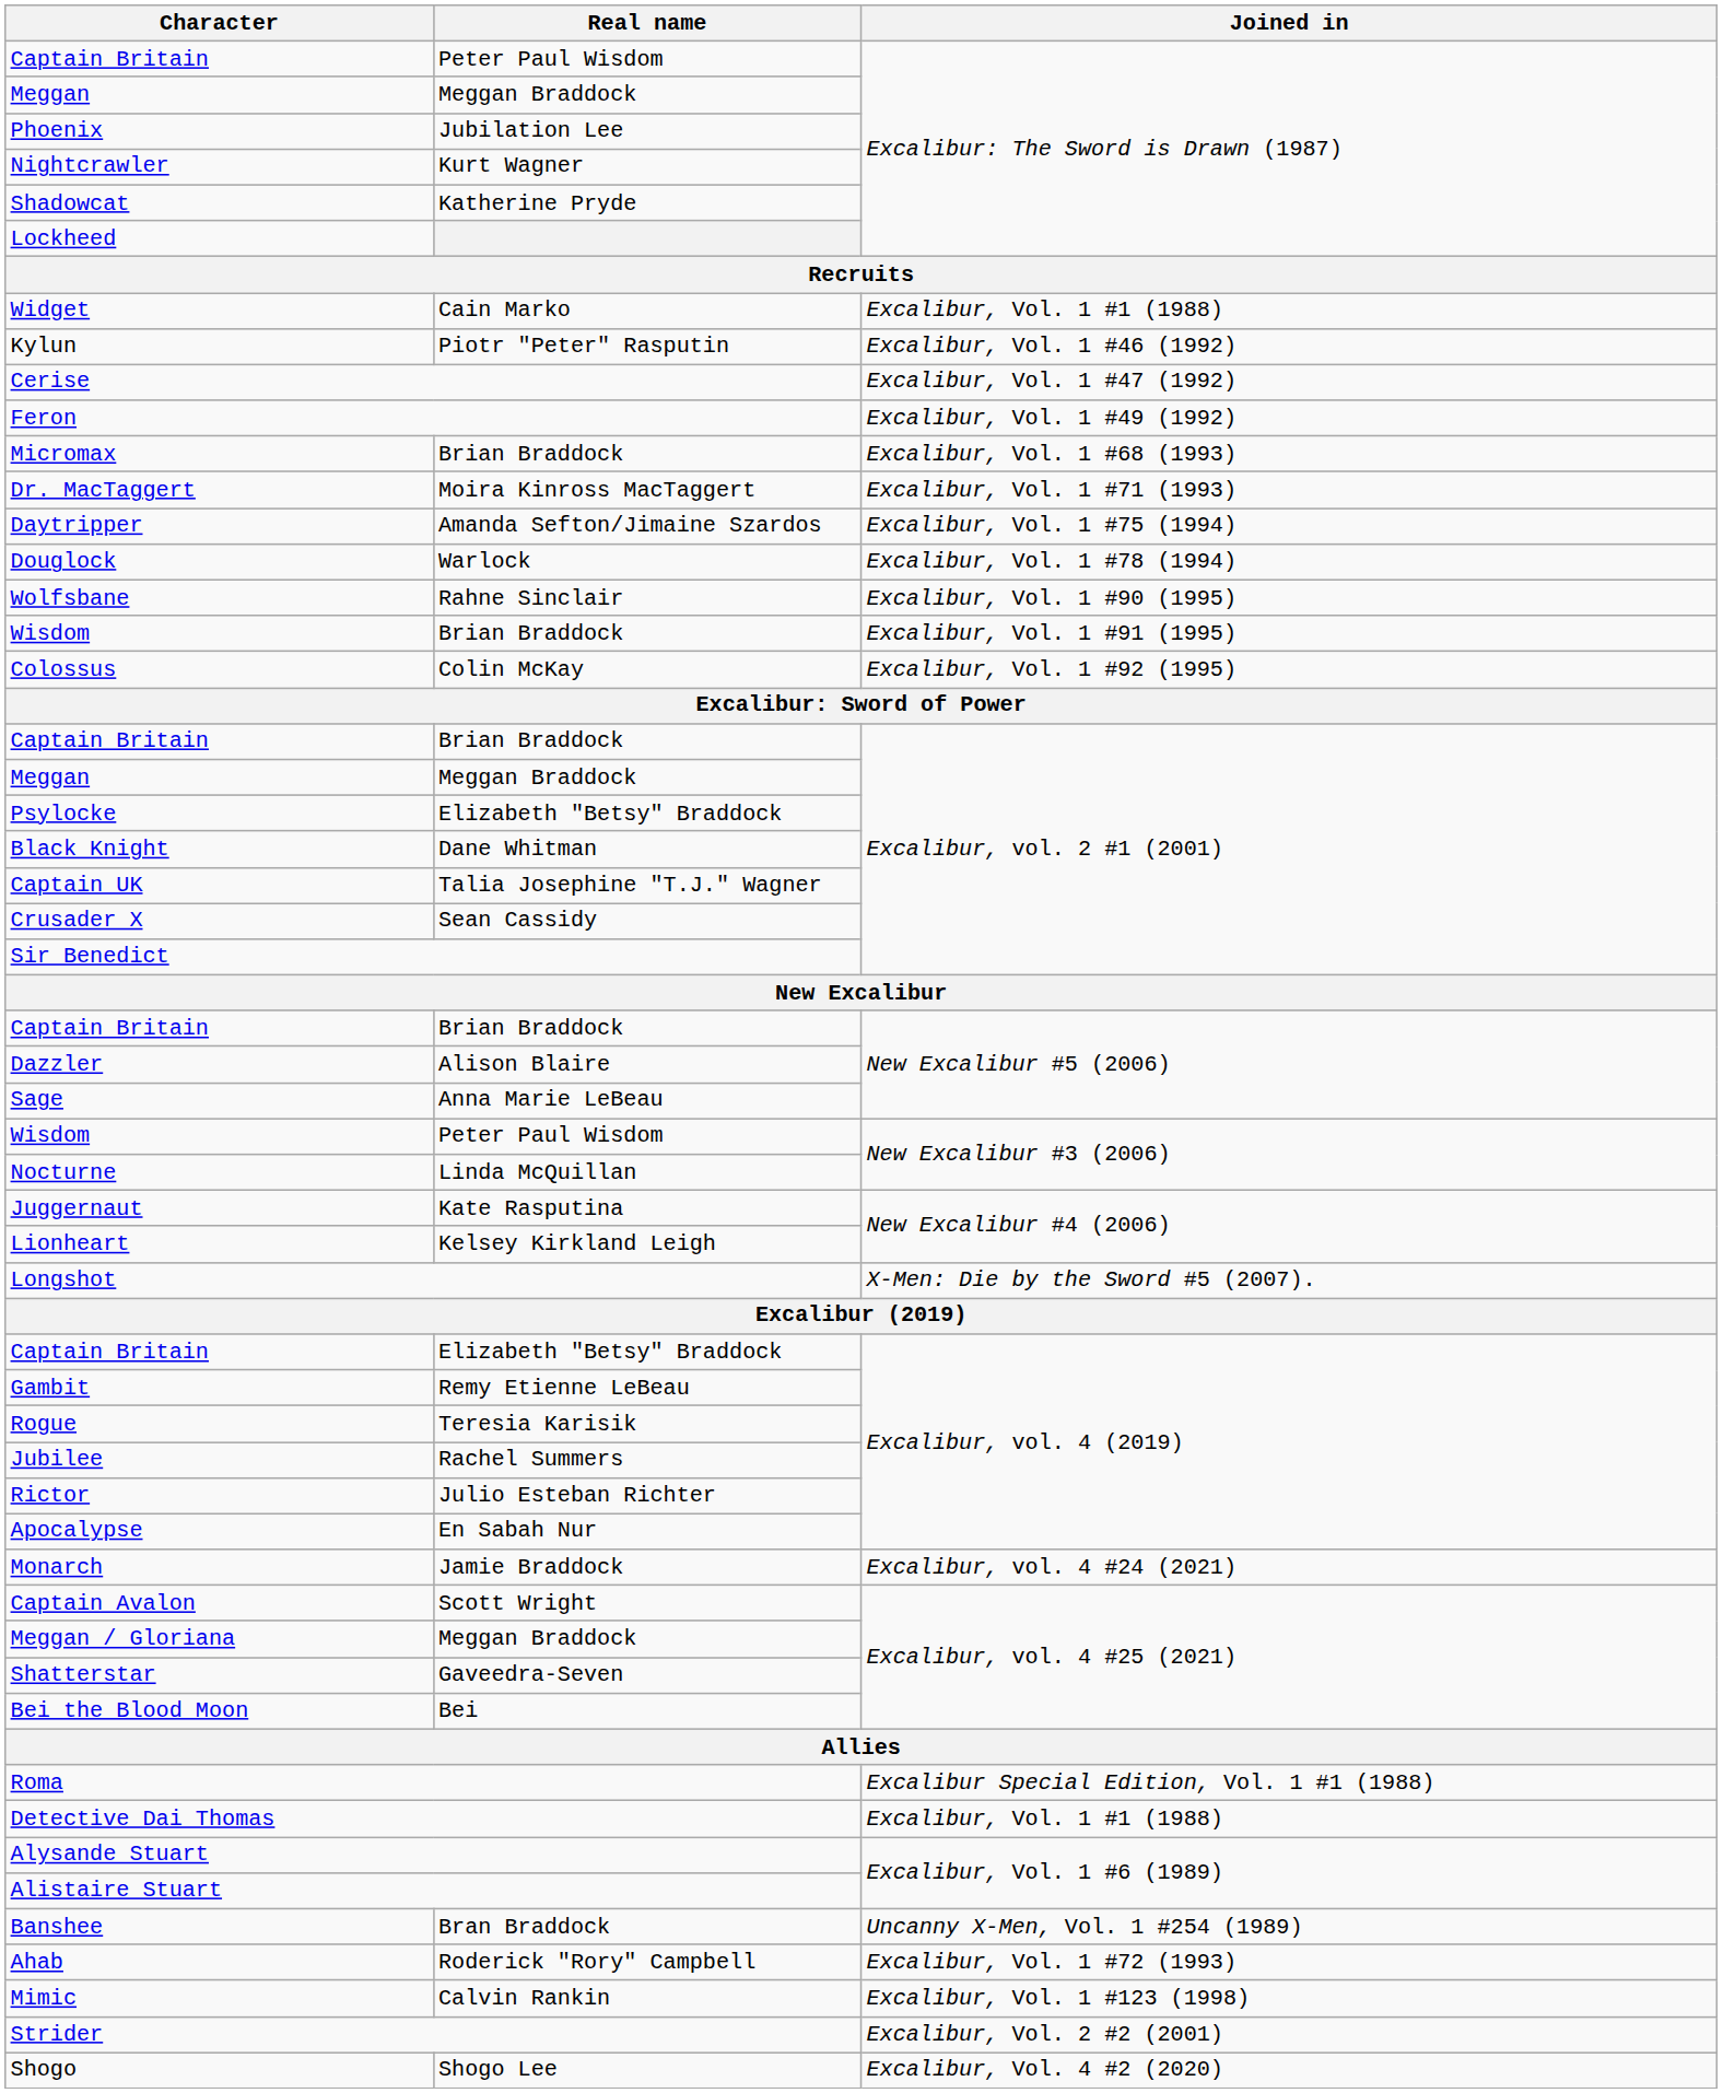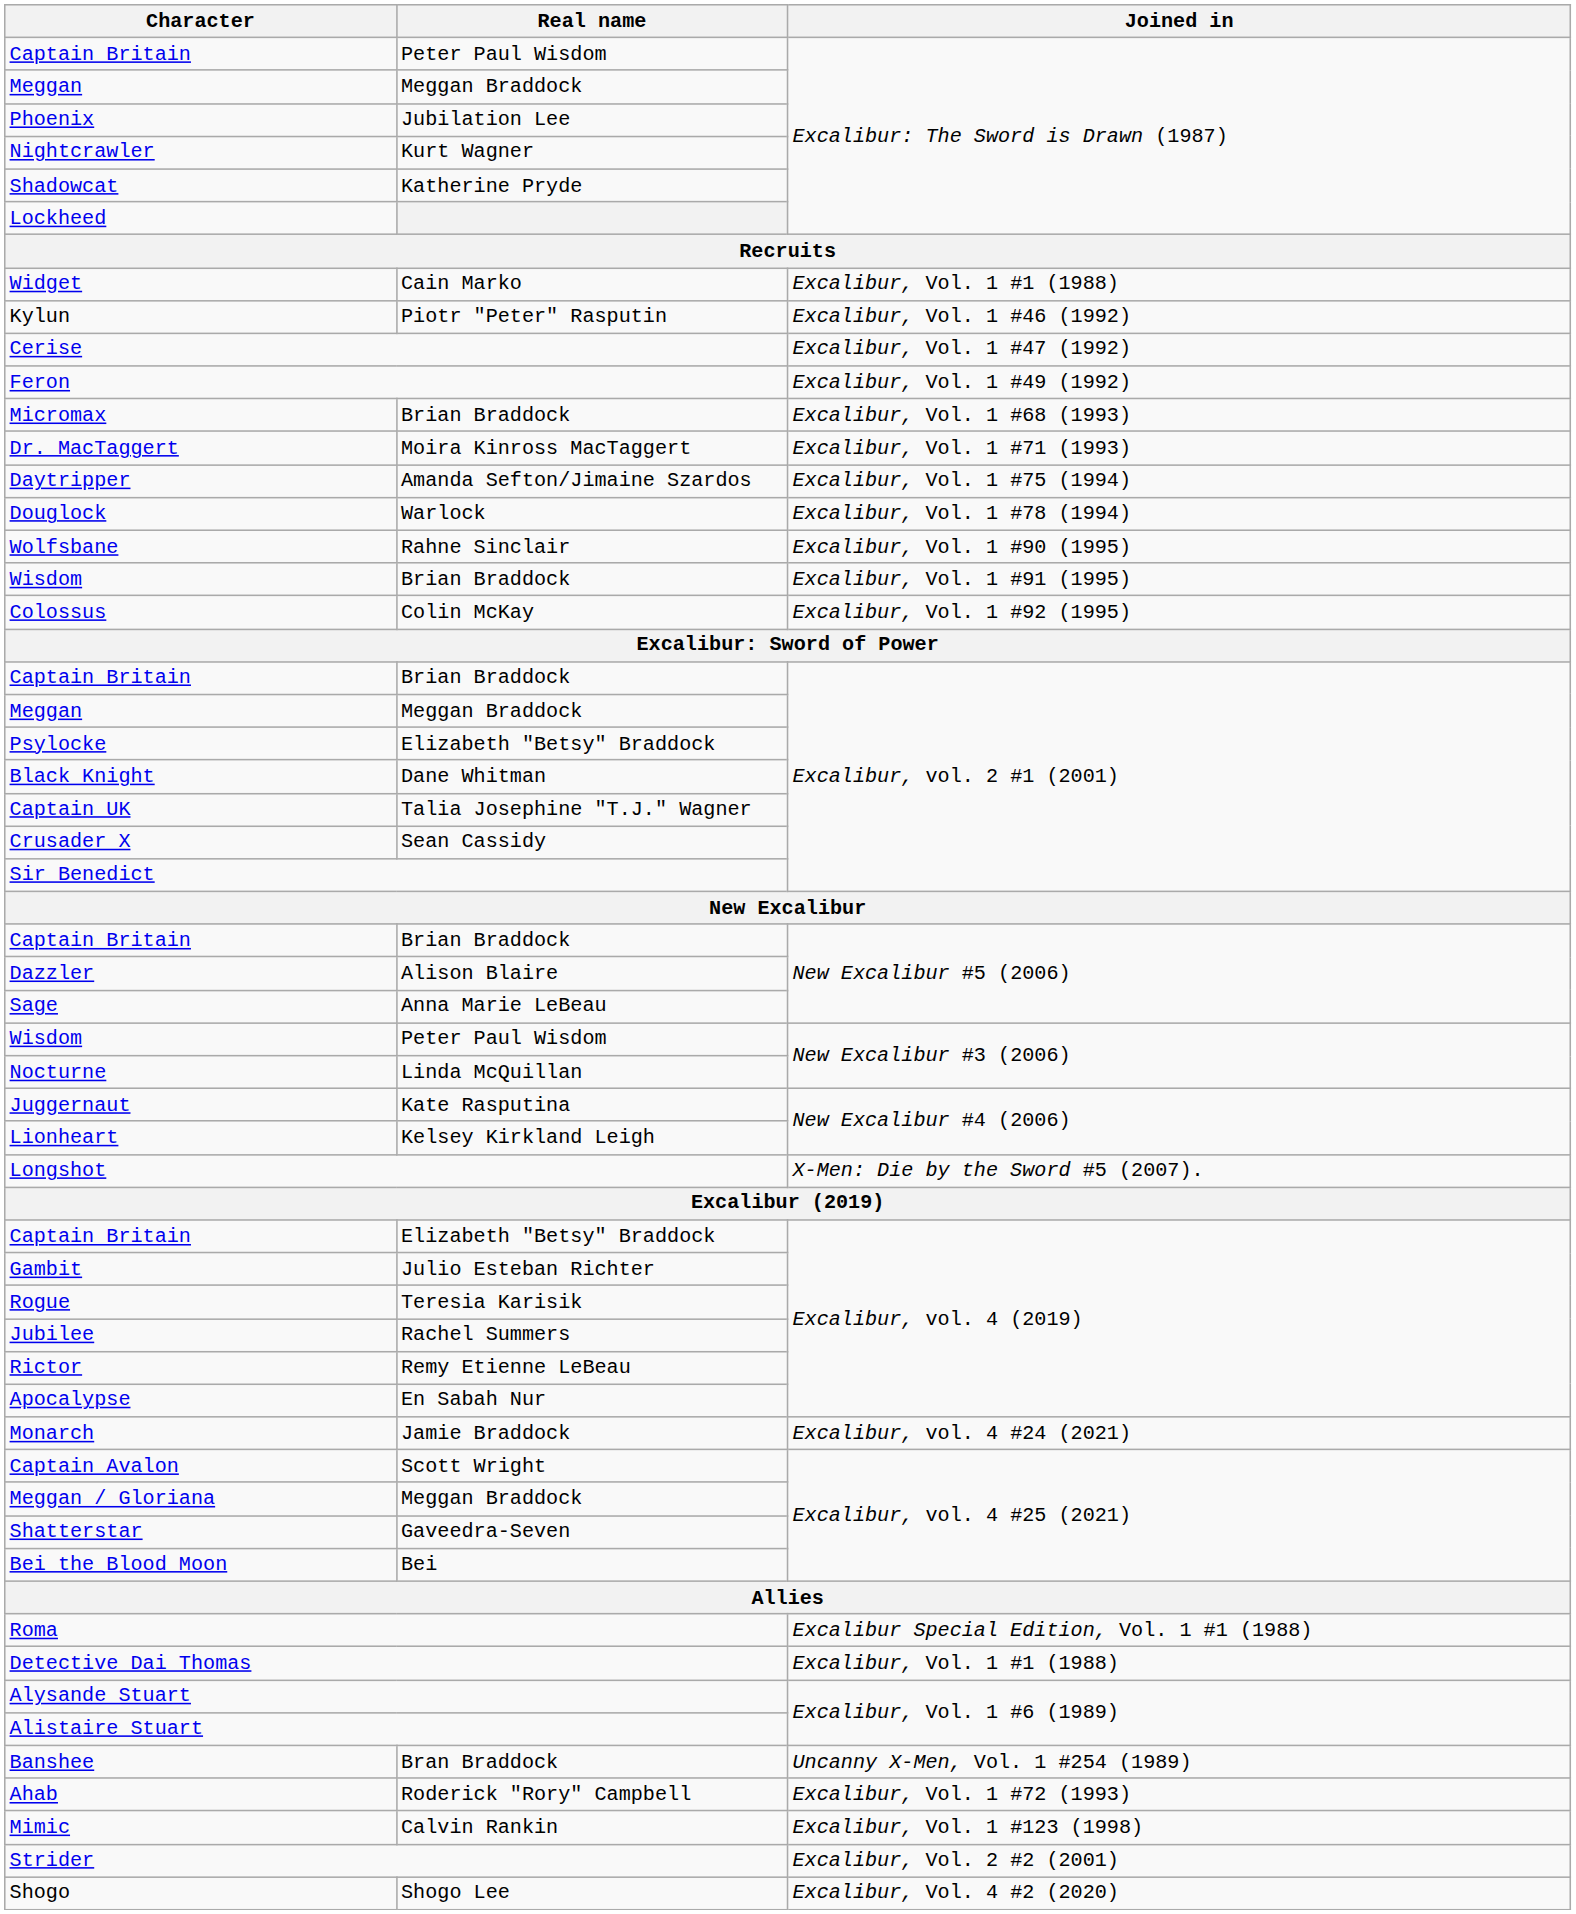Gambit | Real name: Remy Etienne LeBeau -> Julio Esteban Richter
Rictor | Real name: Julio Esteban Richter -> Remy Etienne LeBeau
